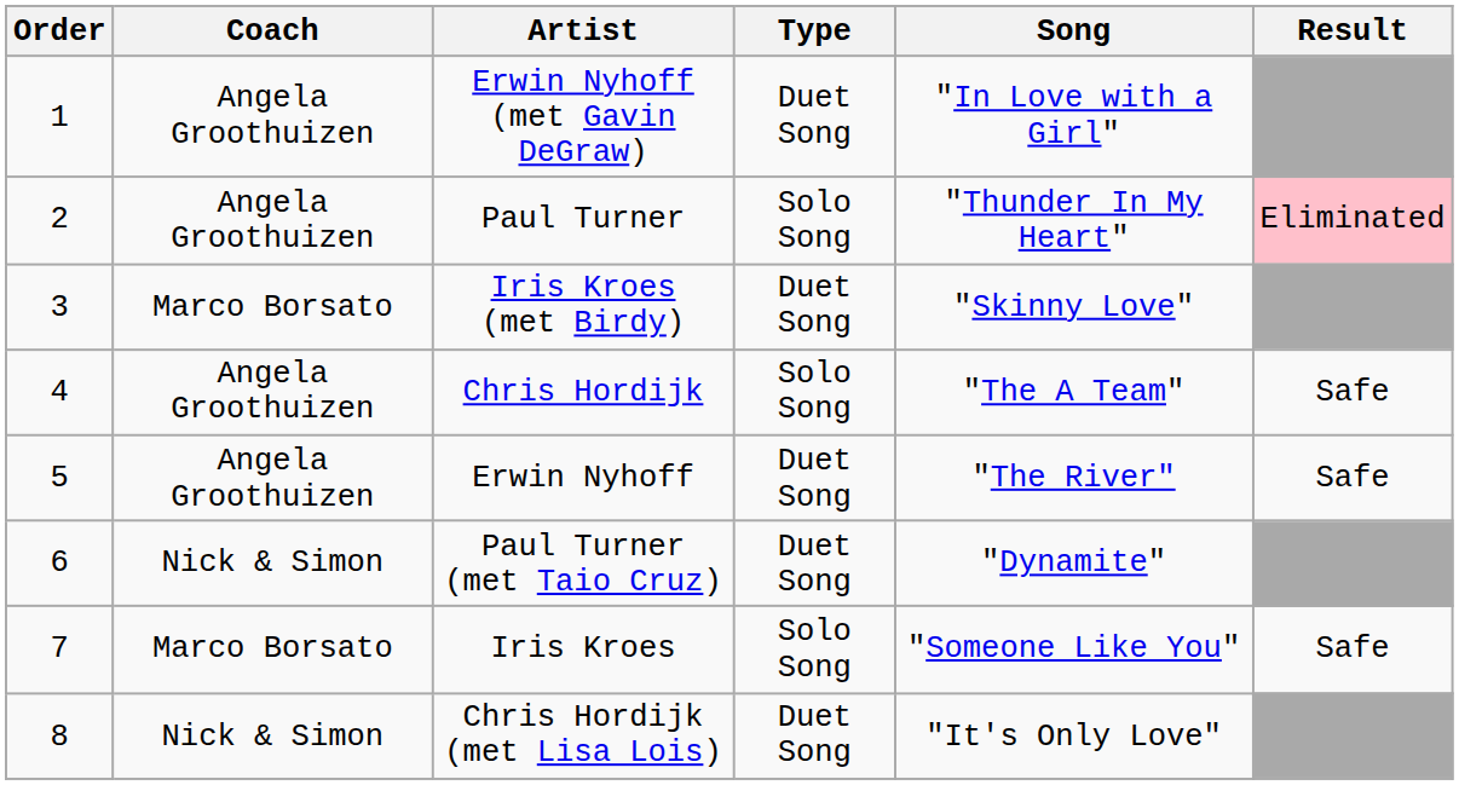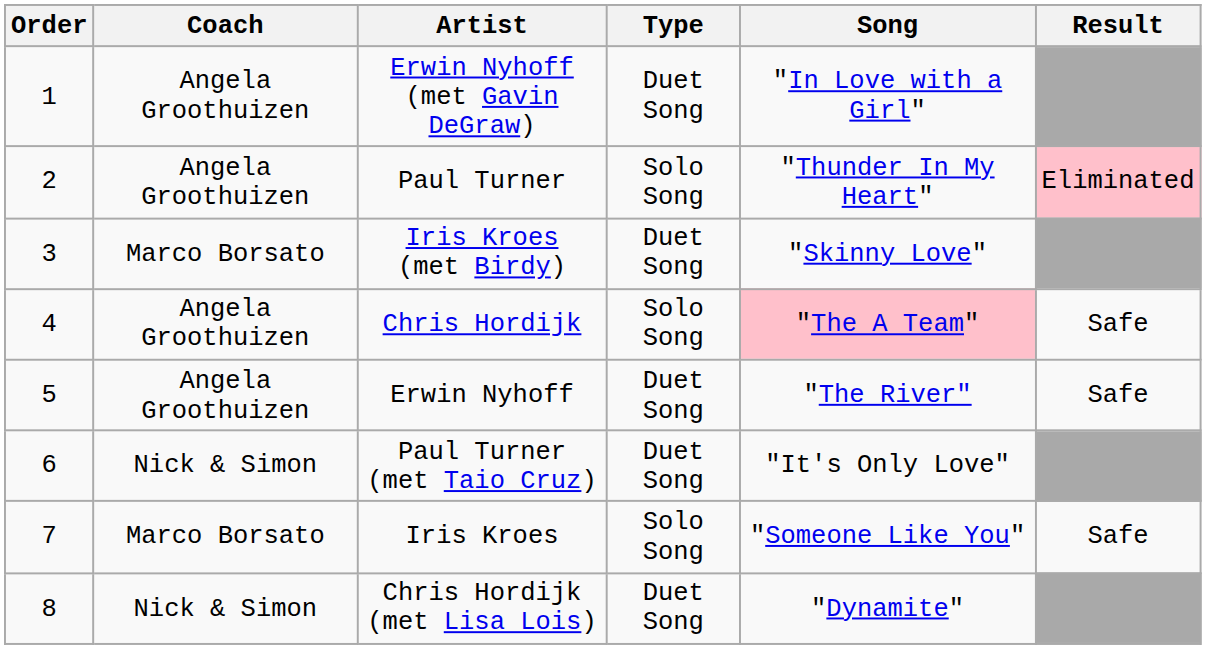Chris Hordijk | Song: no background -> pink background
Paul Turner (met Taio Cruz) | Song: "Dynamite" -> "It's Only Love"
Chris Hordijk (met Lisa Lois) | Song: "It's Only Love" -> "Dynamite"
